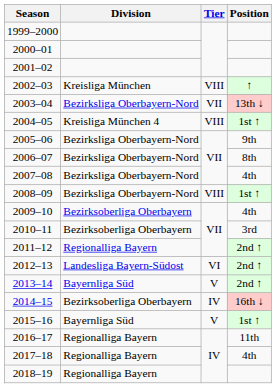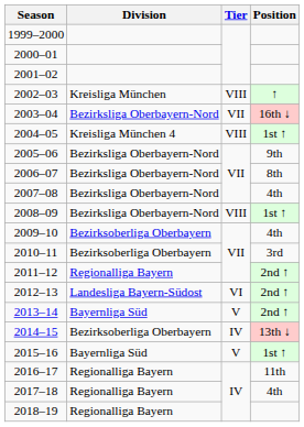2003–04 | Position: 13th ↓ -> 16th ↓
2014–15 | Position: 16th ↓ -> 13th ↓
